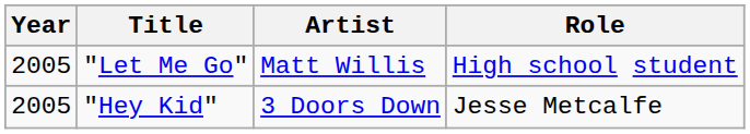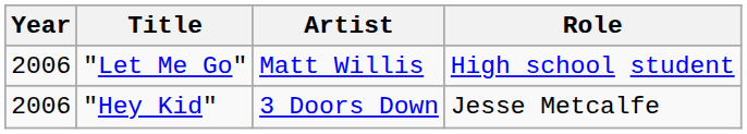"Let Me Go" | Year: 2005 -> 2006
"Hey Kid" | Year: 2005 -> 2006
